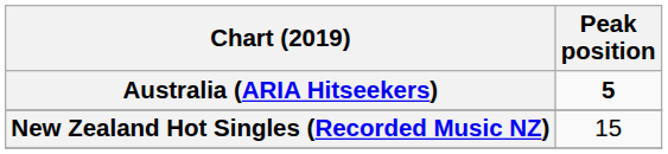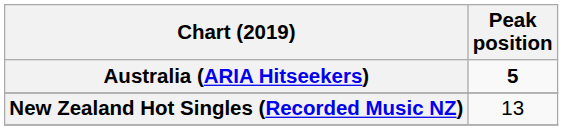New Zealand Hot Singles (Recorded Music NZ) | Peak position: 15 -> 13
